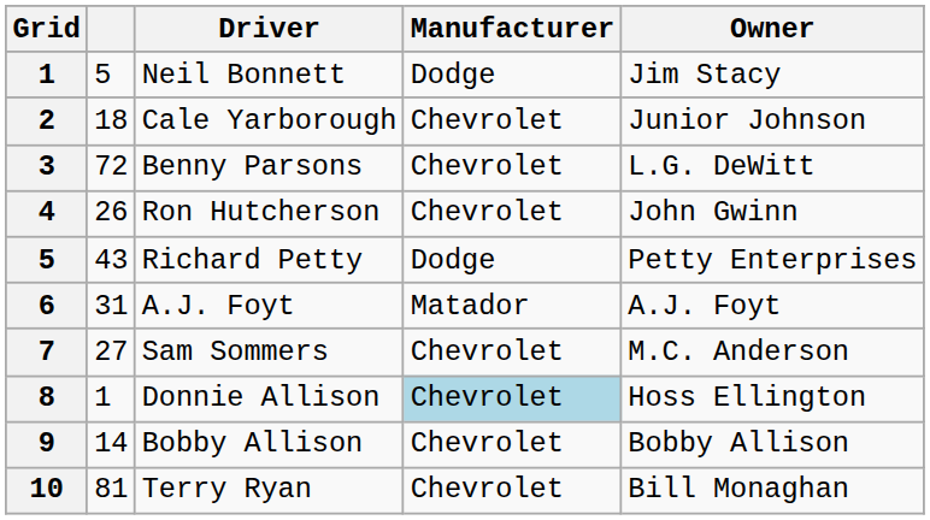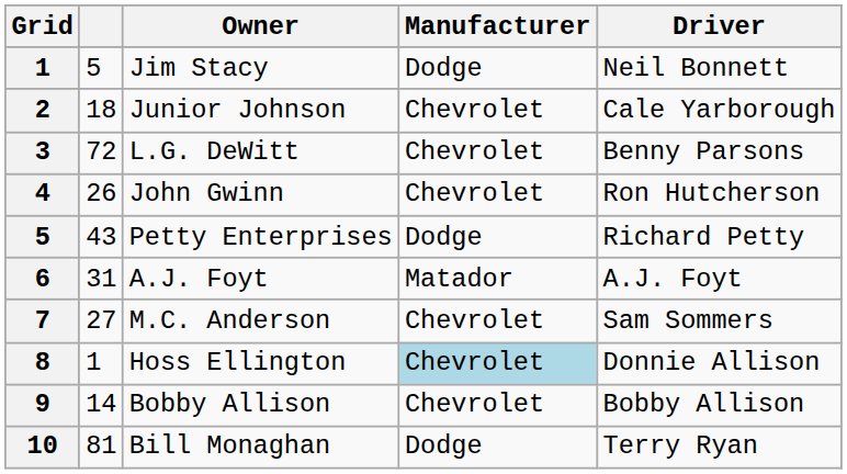columns swapped: Driver <-> Owner
10 | Manufacturer: Chevrolet -> Dodge
